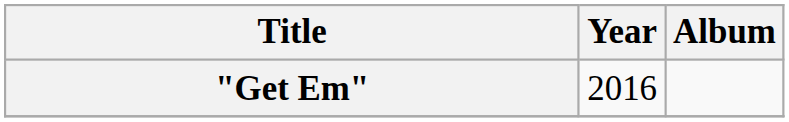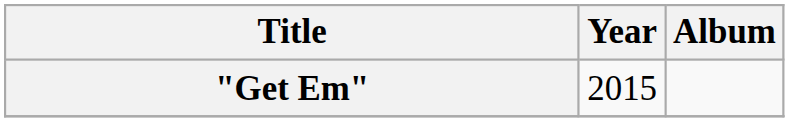"Get Em" | Year: 2016 -> 2015
